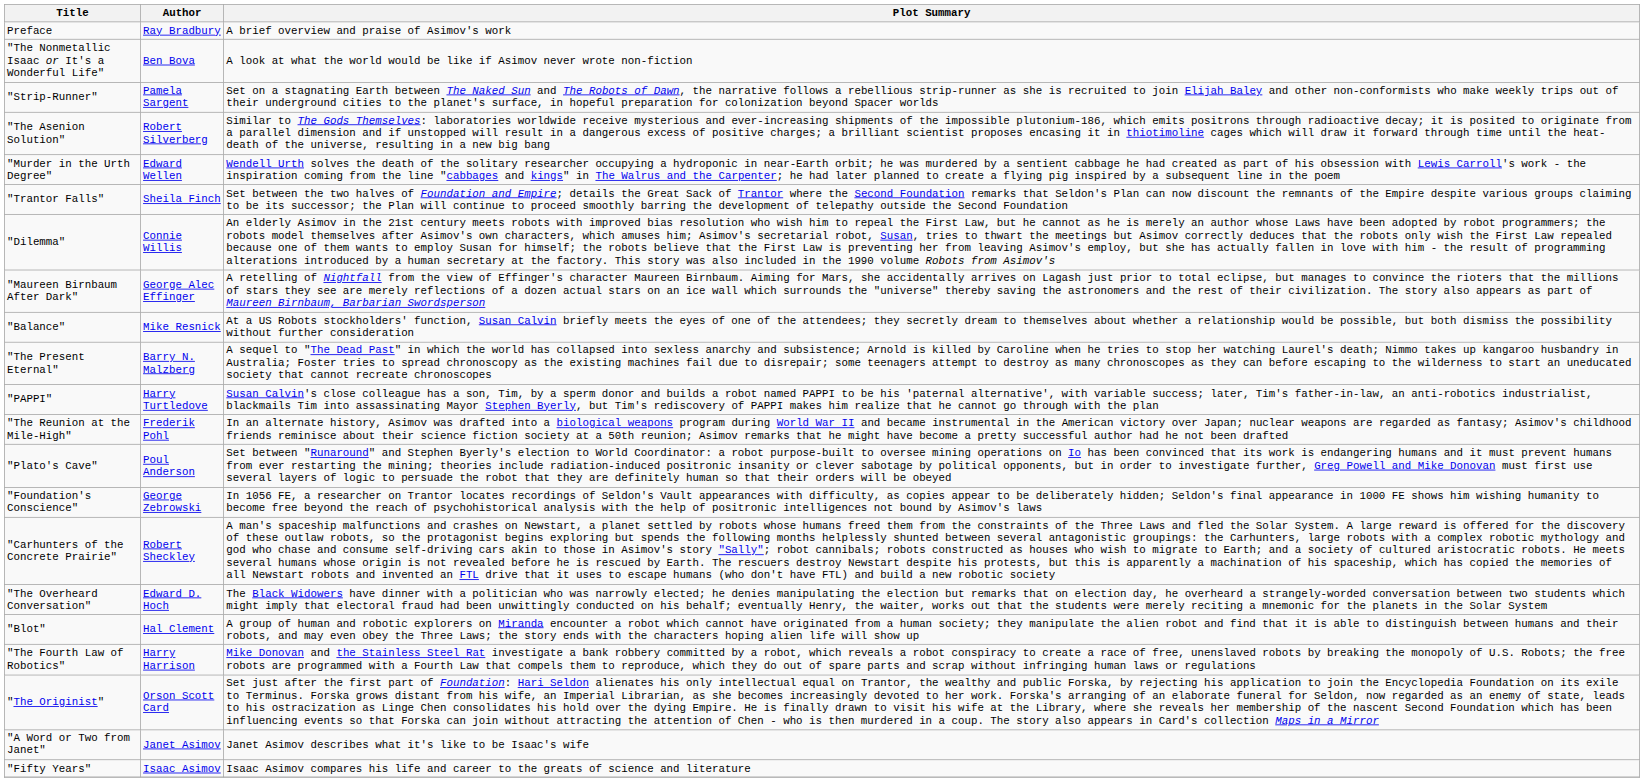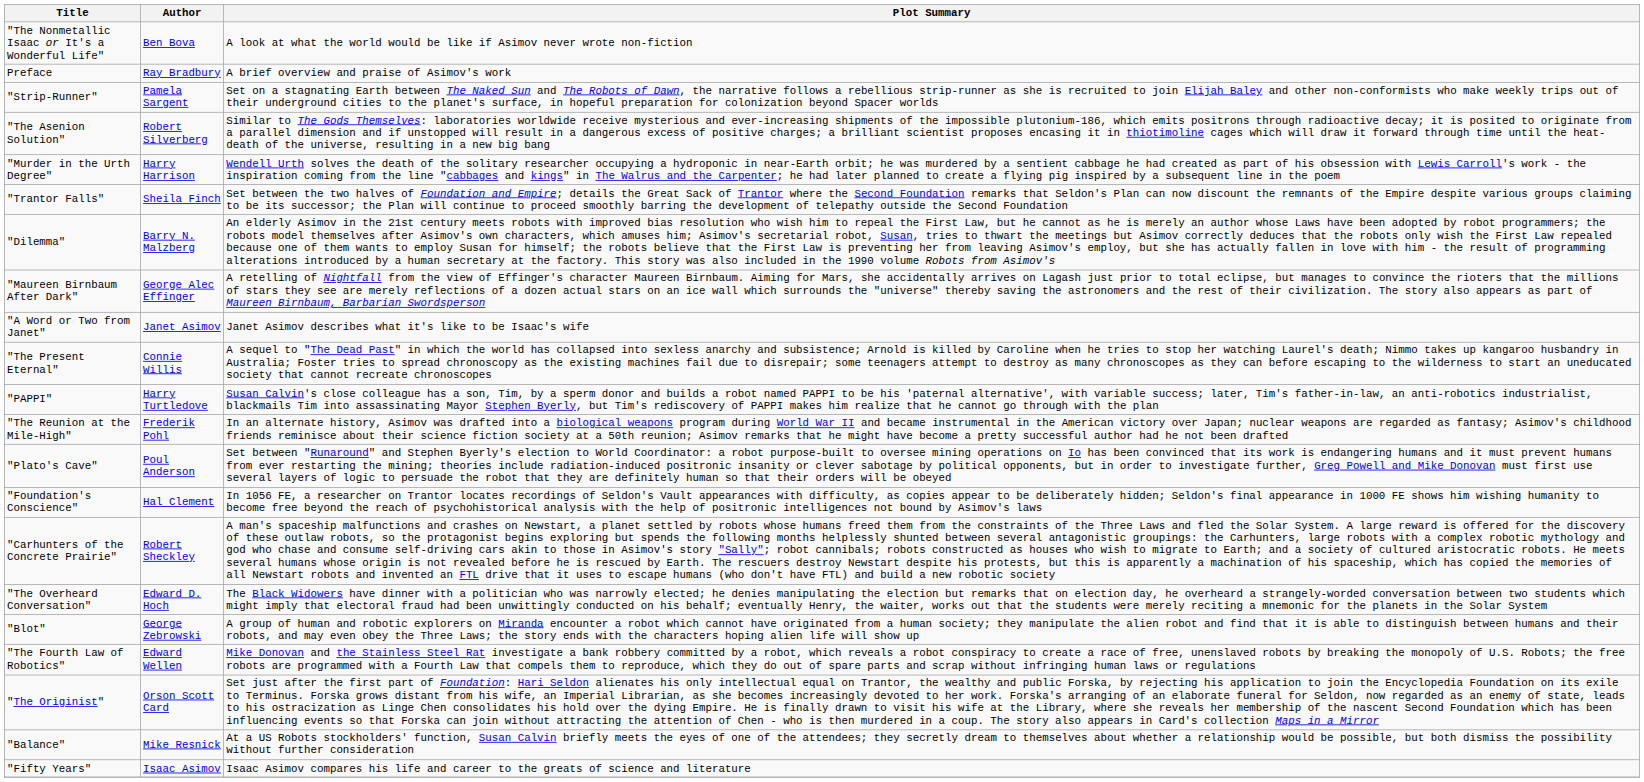rows swapped: Preface <-> "The Nonmetallic Isaac or It's a Wonderful Life"
"Murder in the Urth Degree" | Author: Edward Wellen -> Harry Harrison
"Dilemma" | Author: Connie Willis -> Barry N. Malzberg
rows swapped: "Balance" <-> "A Word or Two from Janet"
"The Present Eternal" | Author: Barry N. Malzberg -> Connie Willis
"Foundation's Conscience" | Author: George Zebrowski -> Hal Clement
"Blot" | Author: Hal Clement -> George Zebrowski
"The Fourth Law of Robotics" | Author: Harry Harrison -> Edward Wellen
